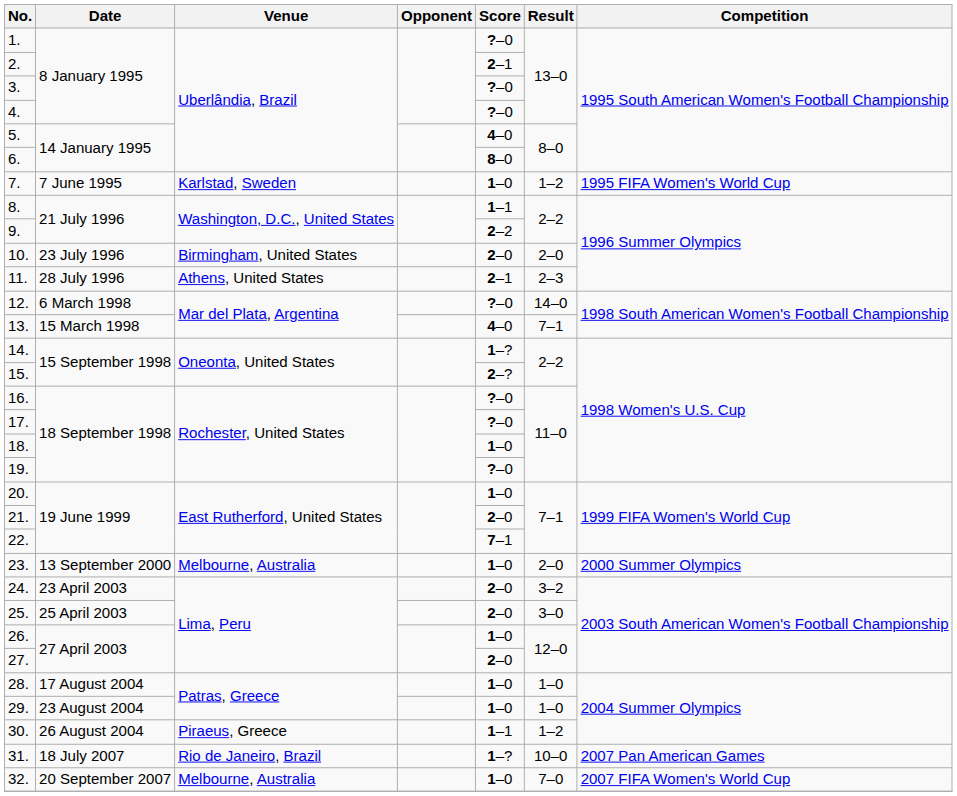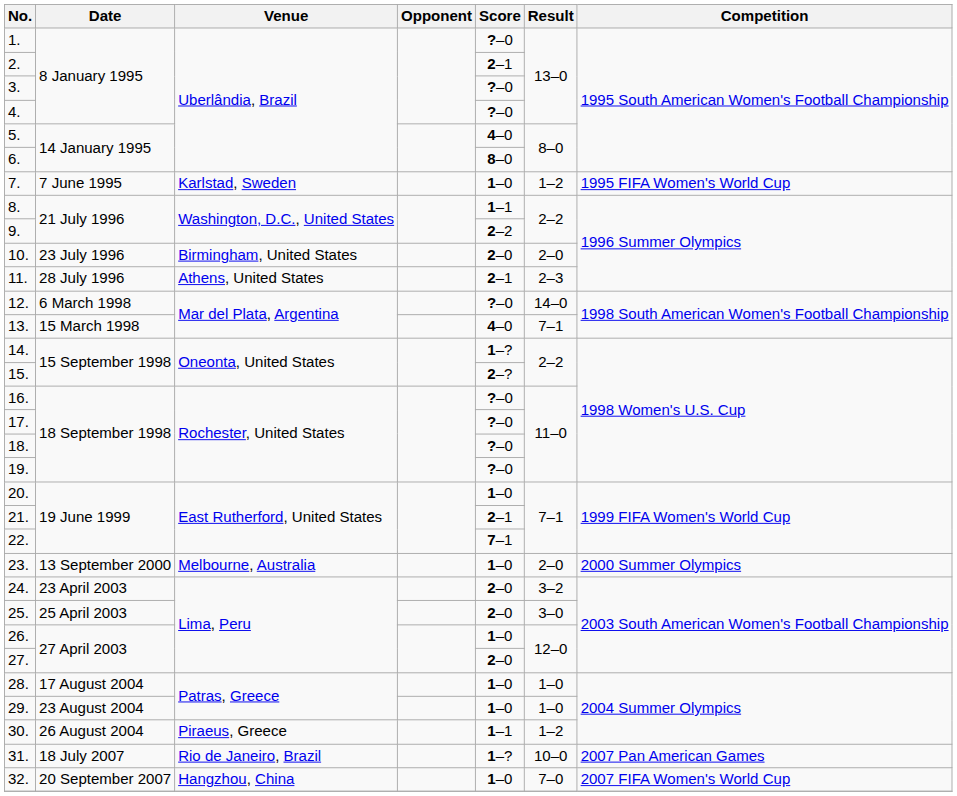18. | Score: 1–0 -> ?–0
21. | Score: 2–0 -> 2–1
32. | Venue: Melbourne, Australia -> Hangzhou, China
